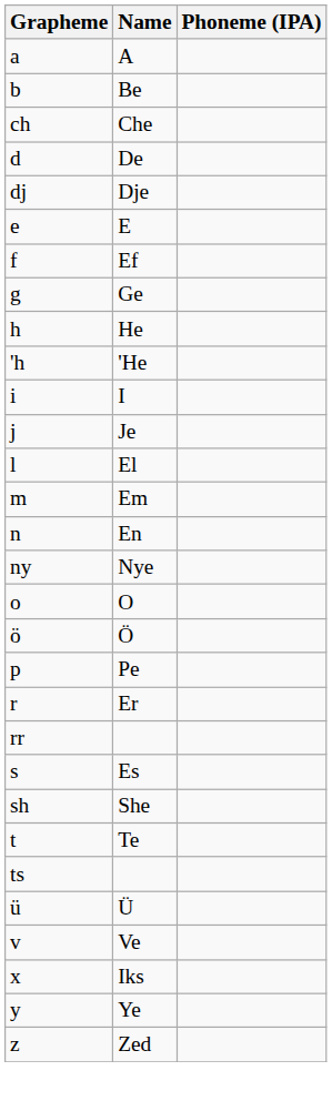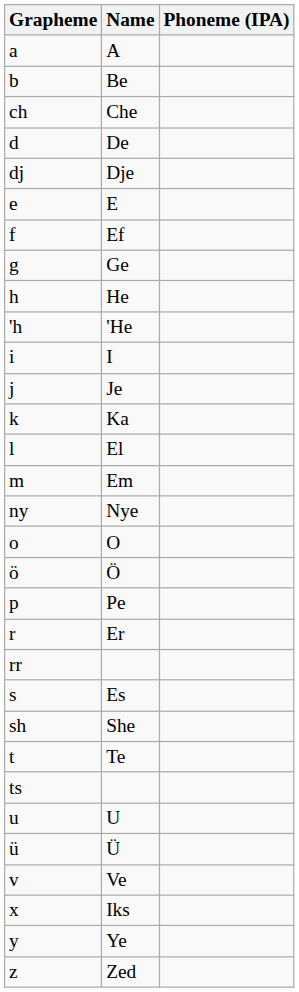+ row: k | Ka
- row: n | En
+ row: u | U
